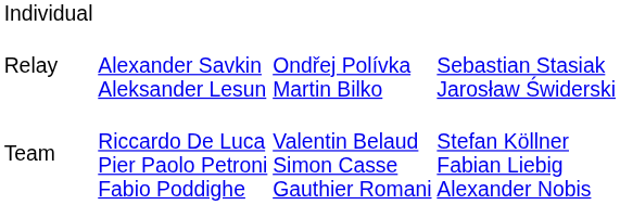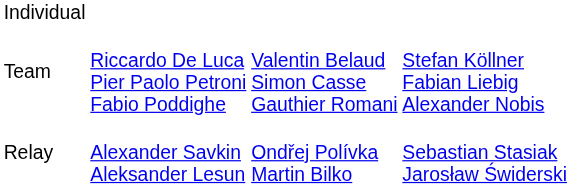rows swapped: Team <-> Relay
